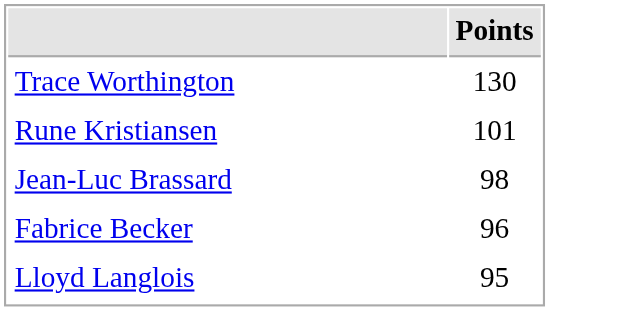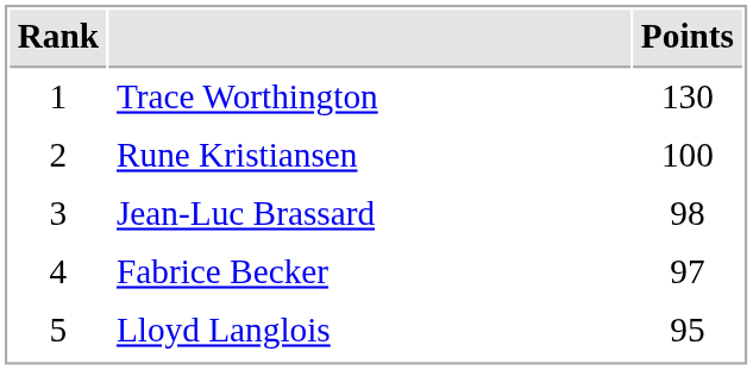+ column: Rank | 1 | 2 | 3 | 4 | 5
Rune Kristiansen | Points: 101 -> 100
Fabrice Becker | Points: 96 -> 97
